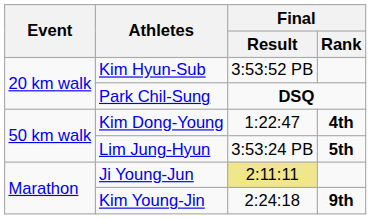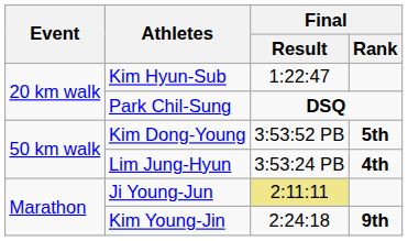Kim Hyun-Sub | Final / Result: 3:53:52 PB -> 1:22:47
Kim Dong-Young | Final / Result: 1:22:47 -> 3:53:52 PB
Kim Dong-Young | Final / Rank: 4th -> 5th
Lim Jung-Hyun | Final / Rank: 5th -> 4th
